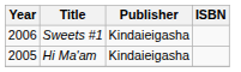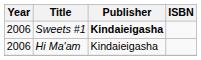Sweets #1 | Publisher: normal -> bold
Hi Ma'am | Year: 2005 -> 2006
